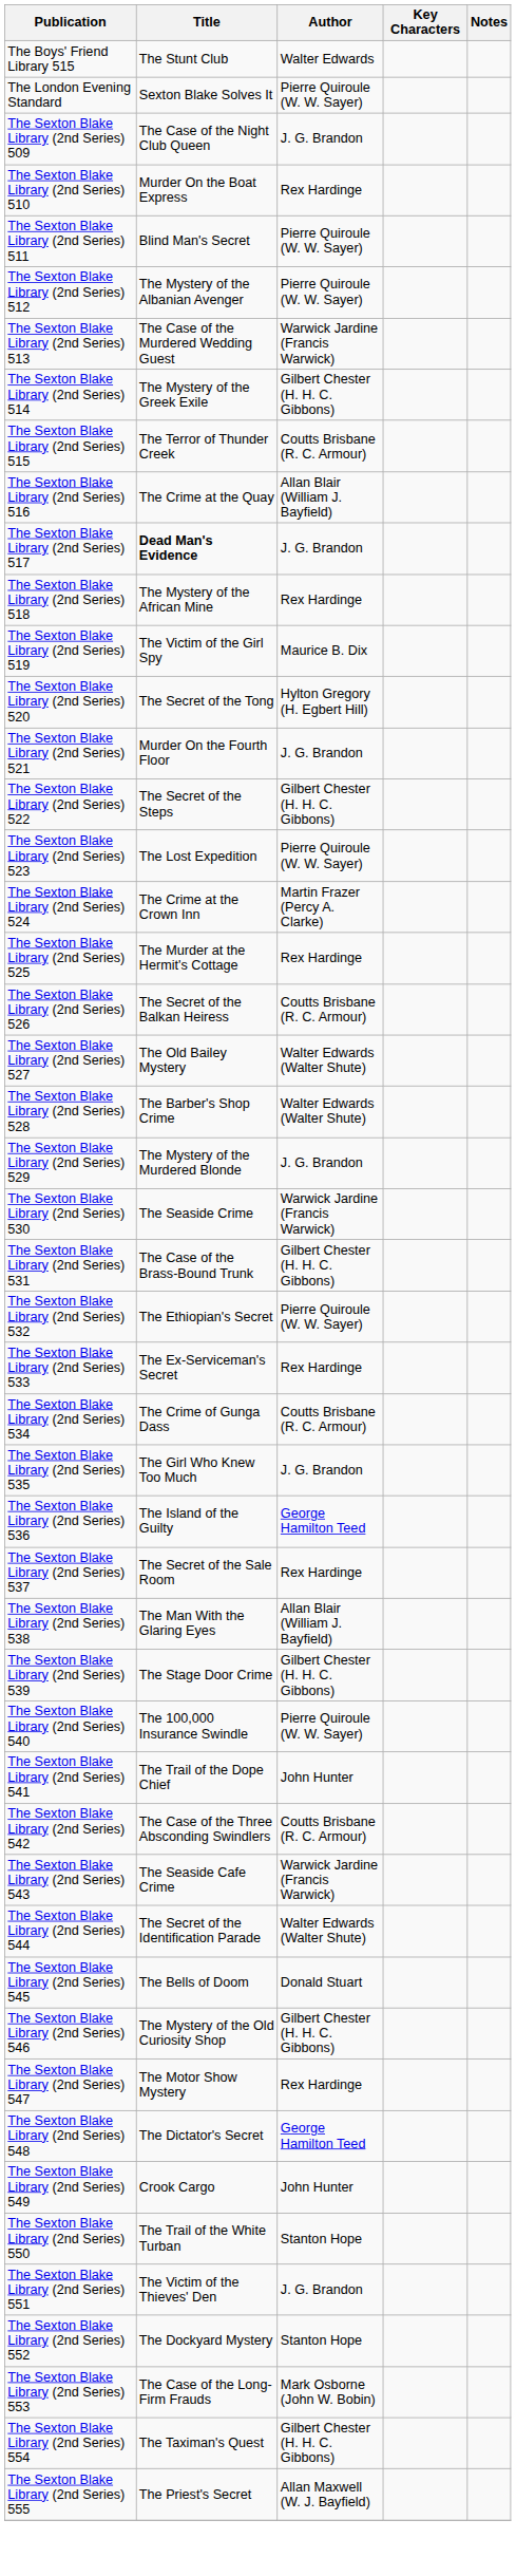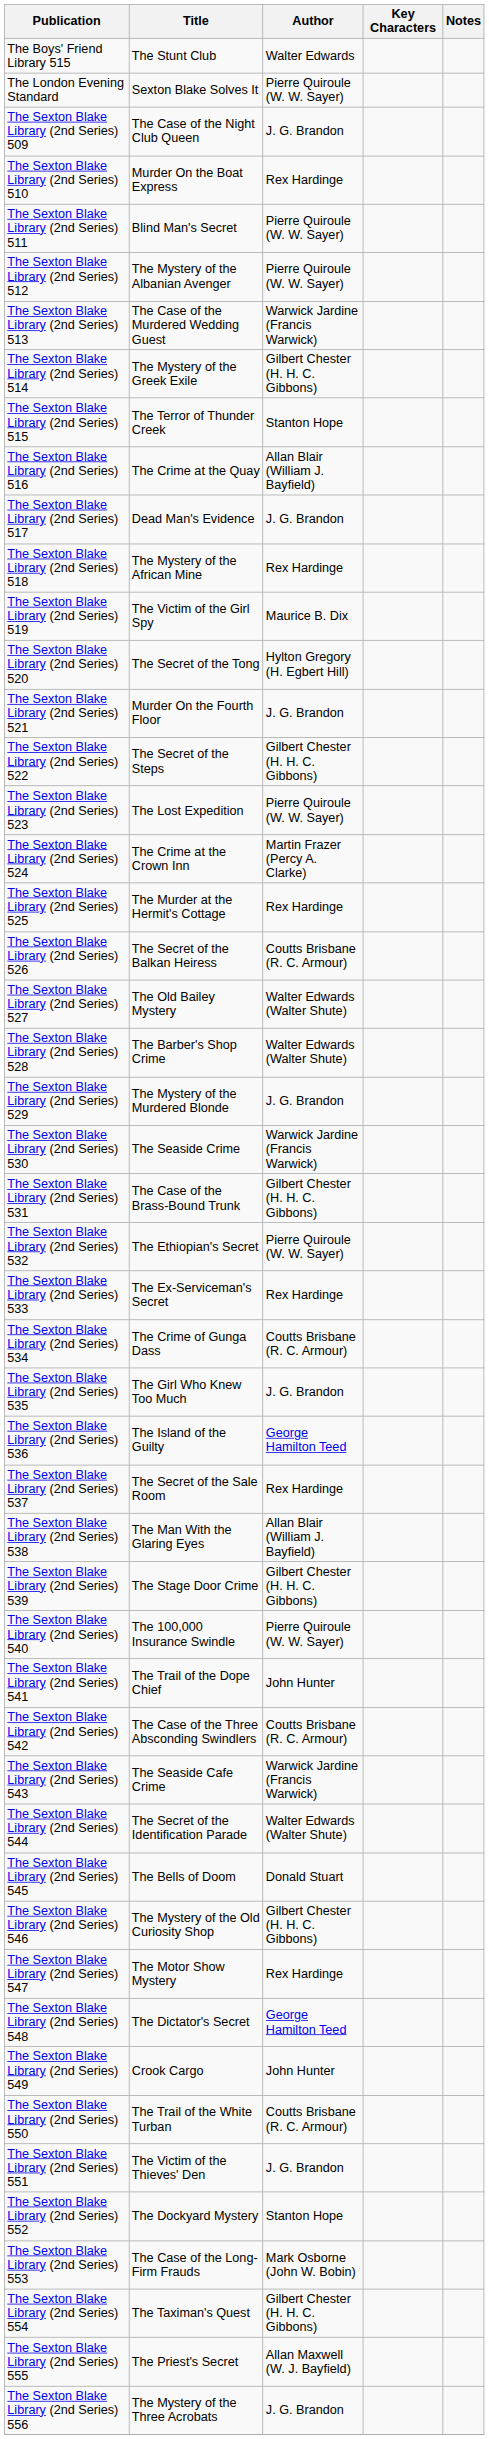The Sexton Blake Library (2nd Series) 515 | Author: Coutts Brisbane (R. C. Armour) -> Stanton Hope
The Sexton Blake Library (2nd Series) 517 | Title: bold -> normal
The Sexton Blake Library (2nd Series) 550 | Author: Stanton Hope -> Coutts Brisbane (R. C. Armour)
+ row: The Sexton Blake Library (2nd Series) 556 | The Mystery of the Three Acrobats | J. G. Brandon
